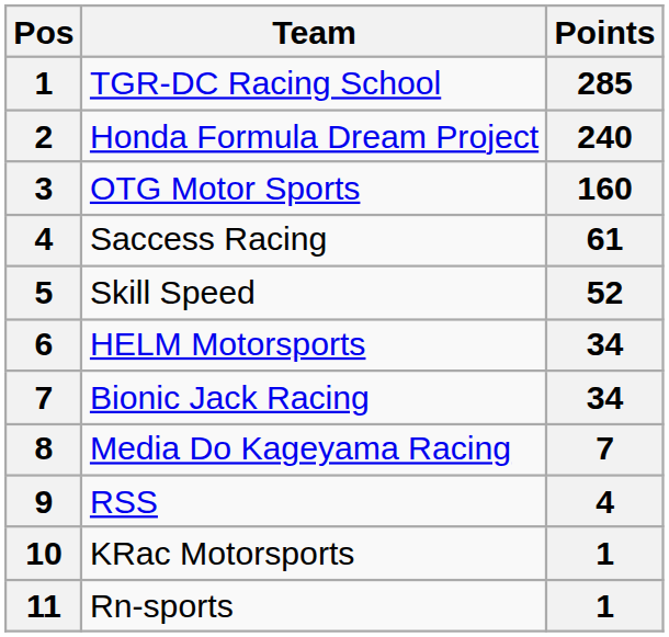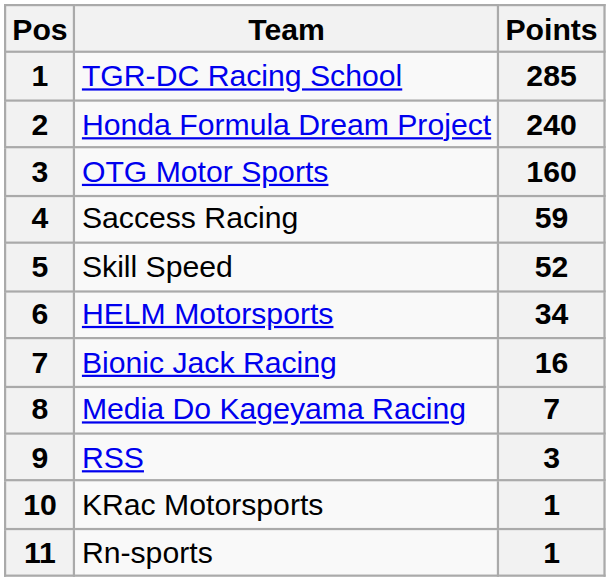Saccess Racing | Points: 61 -> 59
Bionic Jack Racing | Points: 34 -> 16
RSS | Points: 4 -> 3
